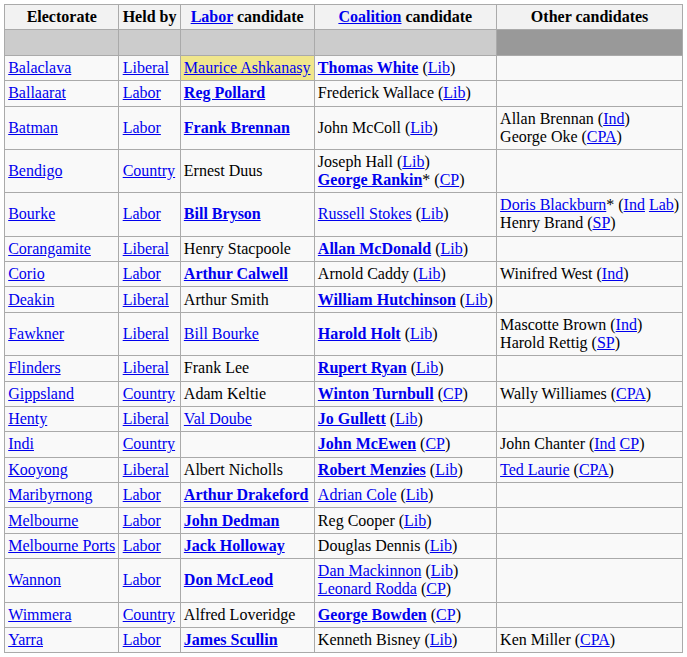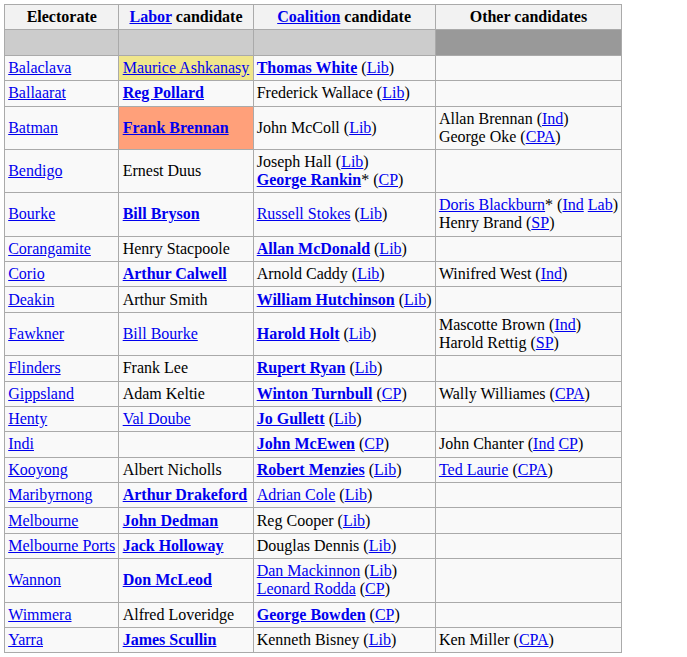- column: Held by | Liberal | Labor | Labor | Country | Labor | Liberal | Labor | Liberal | Liberal | Liberal | Country | Liberal | Country | Liberal | Labor | Labor | Labor | Labor | Country | Labor
Batman | Labor candidate: no background -> lightsalmon background
